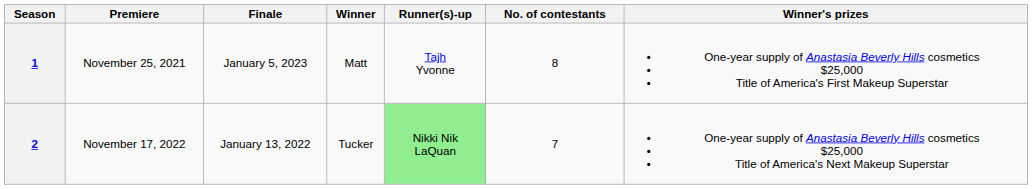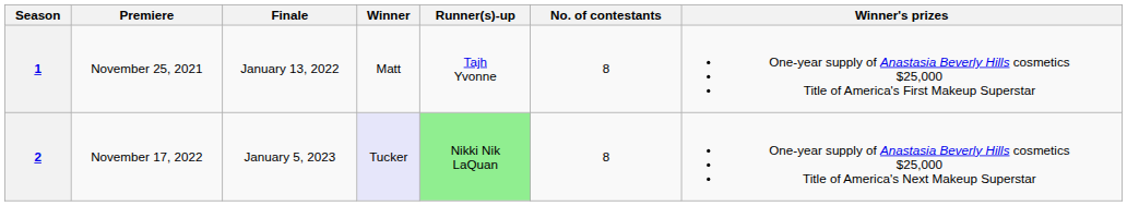1 | Finale: January 5, 2023 -> January 13, 2022
2 | Finale: January 13, 2022 -> January 5, 2023
2 | Winner: no background -> lavender background
2 | No. of contestants: 7 -> 8
